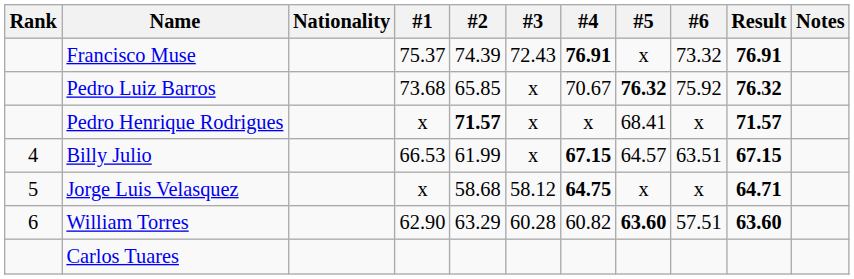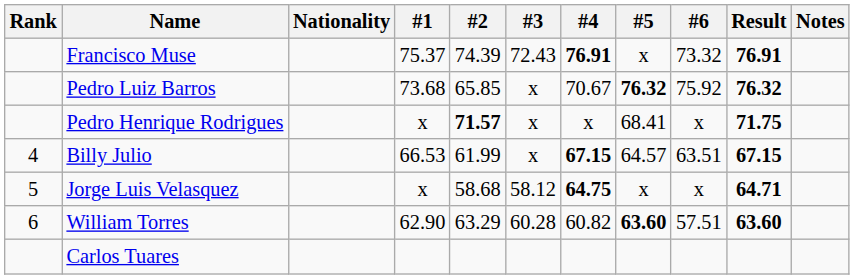Pedro Henrique Rodrigues | Result: 71.57 -> 71.75
